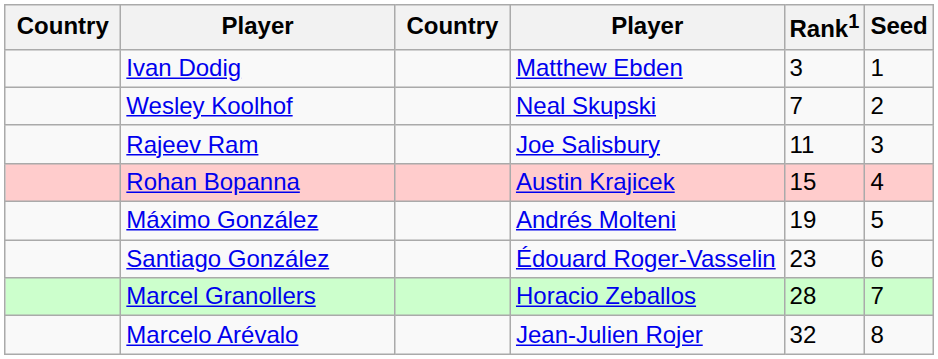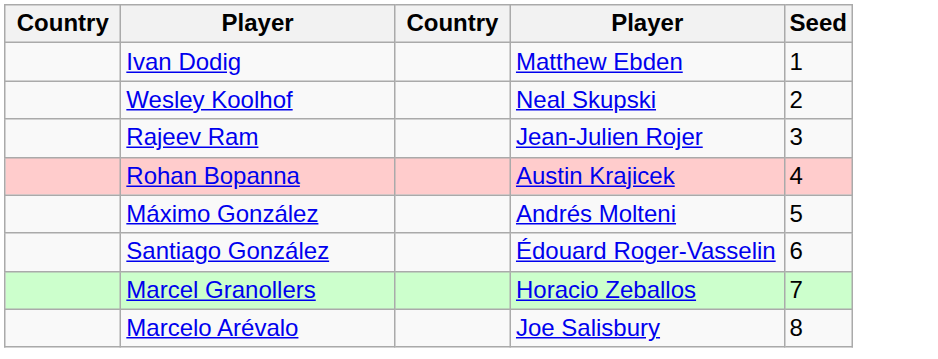- column: Rank1 | 3 | 7 | 11 | 15 | 19 | 23 | 28 | 32
Rajeev Ram | column 4: Joe Salisbury -> Jean-Julien Rojer
Marcelo Arévalo | column 4: Jean-Julien Rojer -> Joe Salisbury
